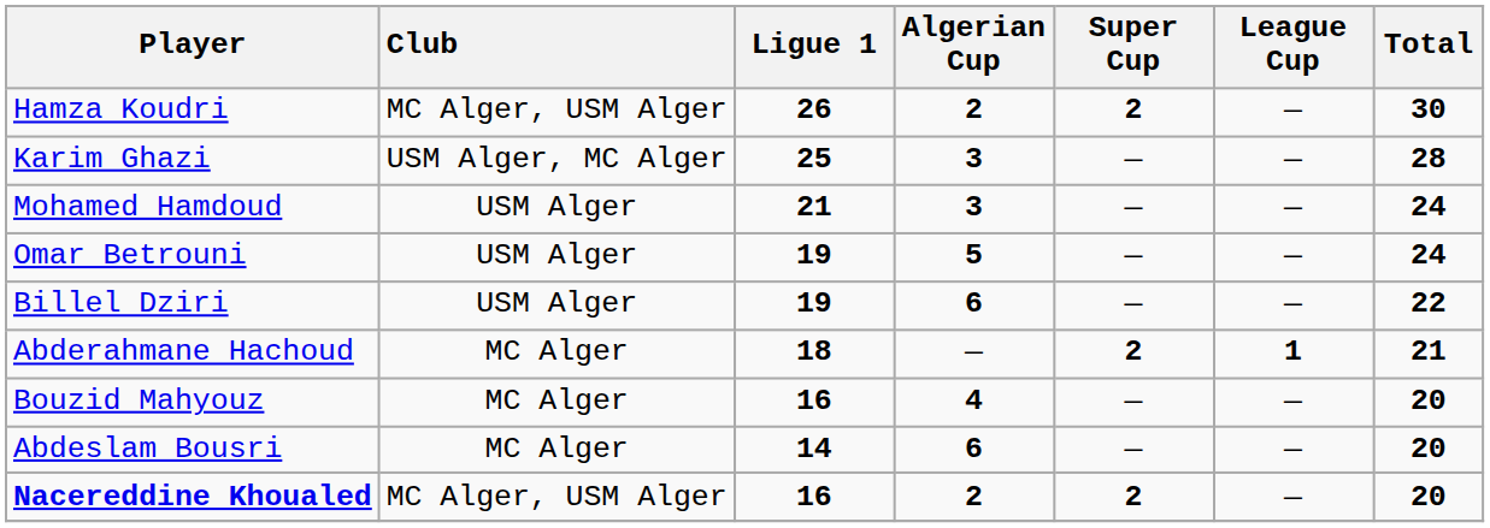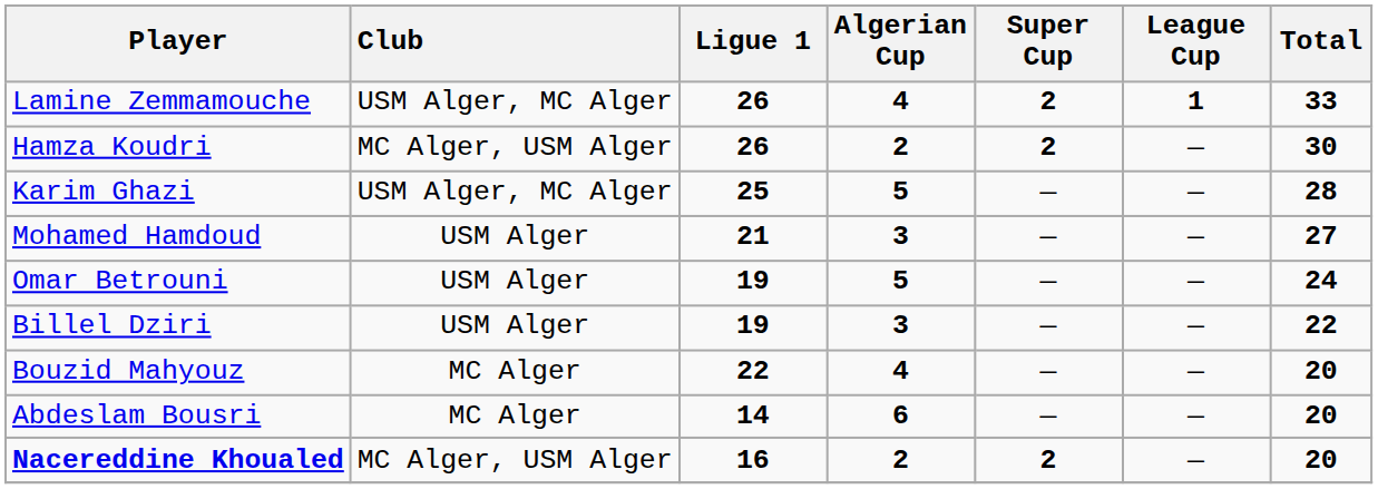+ row: Lamine Zemmamouche | USM Alger, MC Alger | 26 | 4 | 2 | 1 | 33
Karim Ghazi | Algerian Cup: 3 -> 5
Mohamed Hamdoud | Total: 24 -> 27
Billel Dziri | Algerian Cup: 6 -> 3
- row: Abderahmane Hachoud | MC Alger | 18 | — | 2 | 1 | 21
Bouzid Mahyouz | Ligue 1: 16 -> 22
